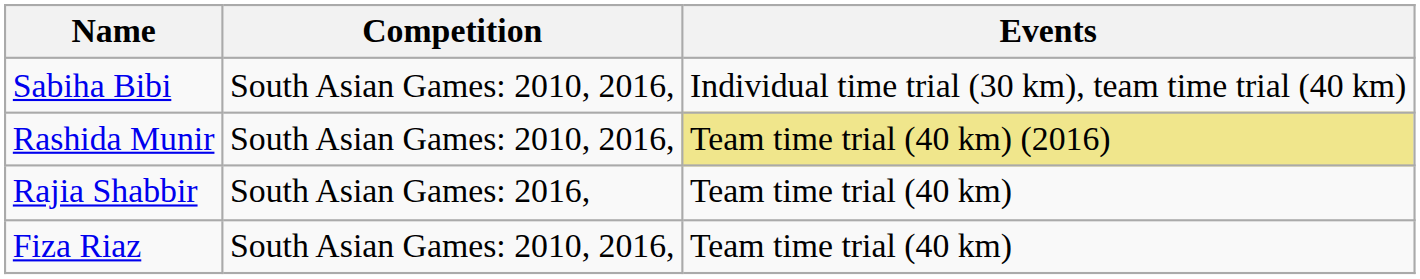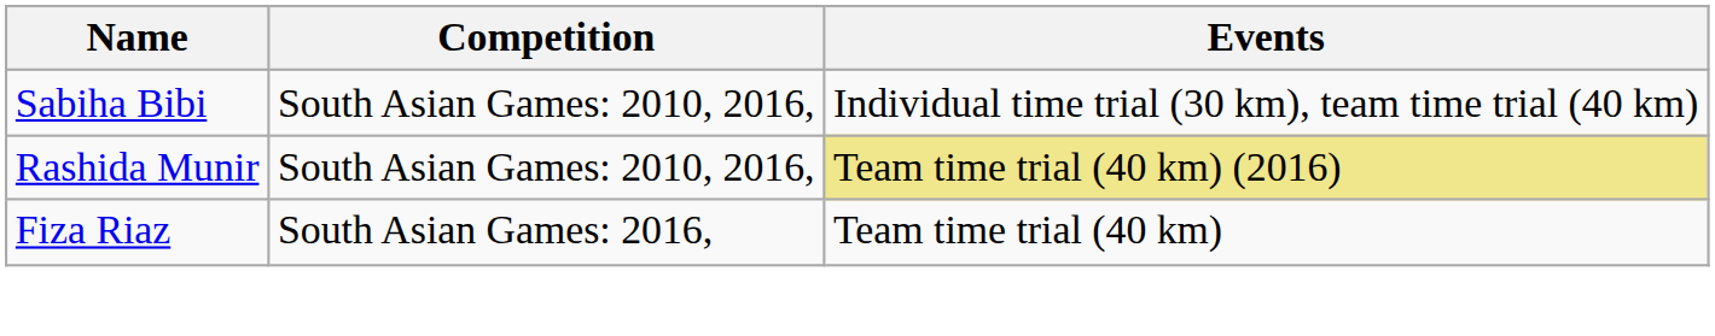- row: Rajia Shabbir | South Asian Games: 2016, | Team time trial (40 km)
Fiza Riaz | Competition: South Asian Games: 2010, 2016, -> South Asian Games: 2016,
